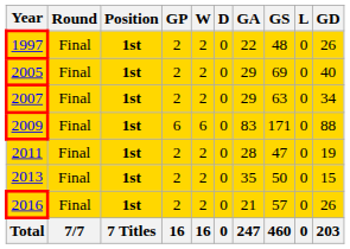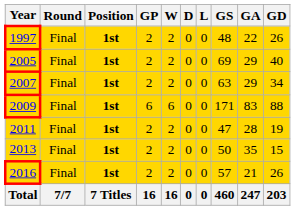columns swapped: L <-> GA
